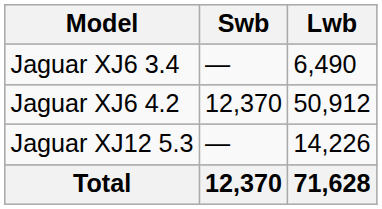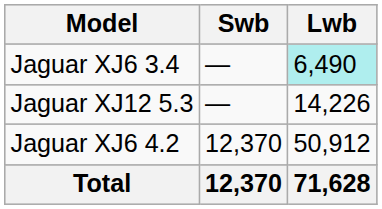Jaguar XJ6 3.4 | Lwb: no background -> paleturquoise background
rows swapped: Jaguar XJ6 4.2 <-> Jaguar XJ12 5.3
